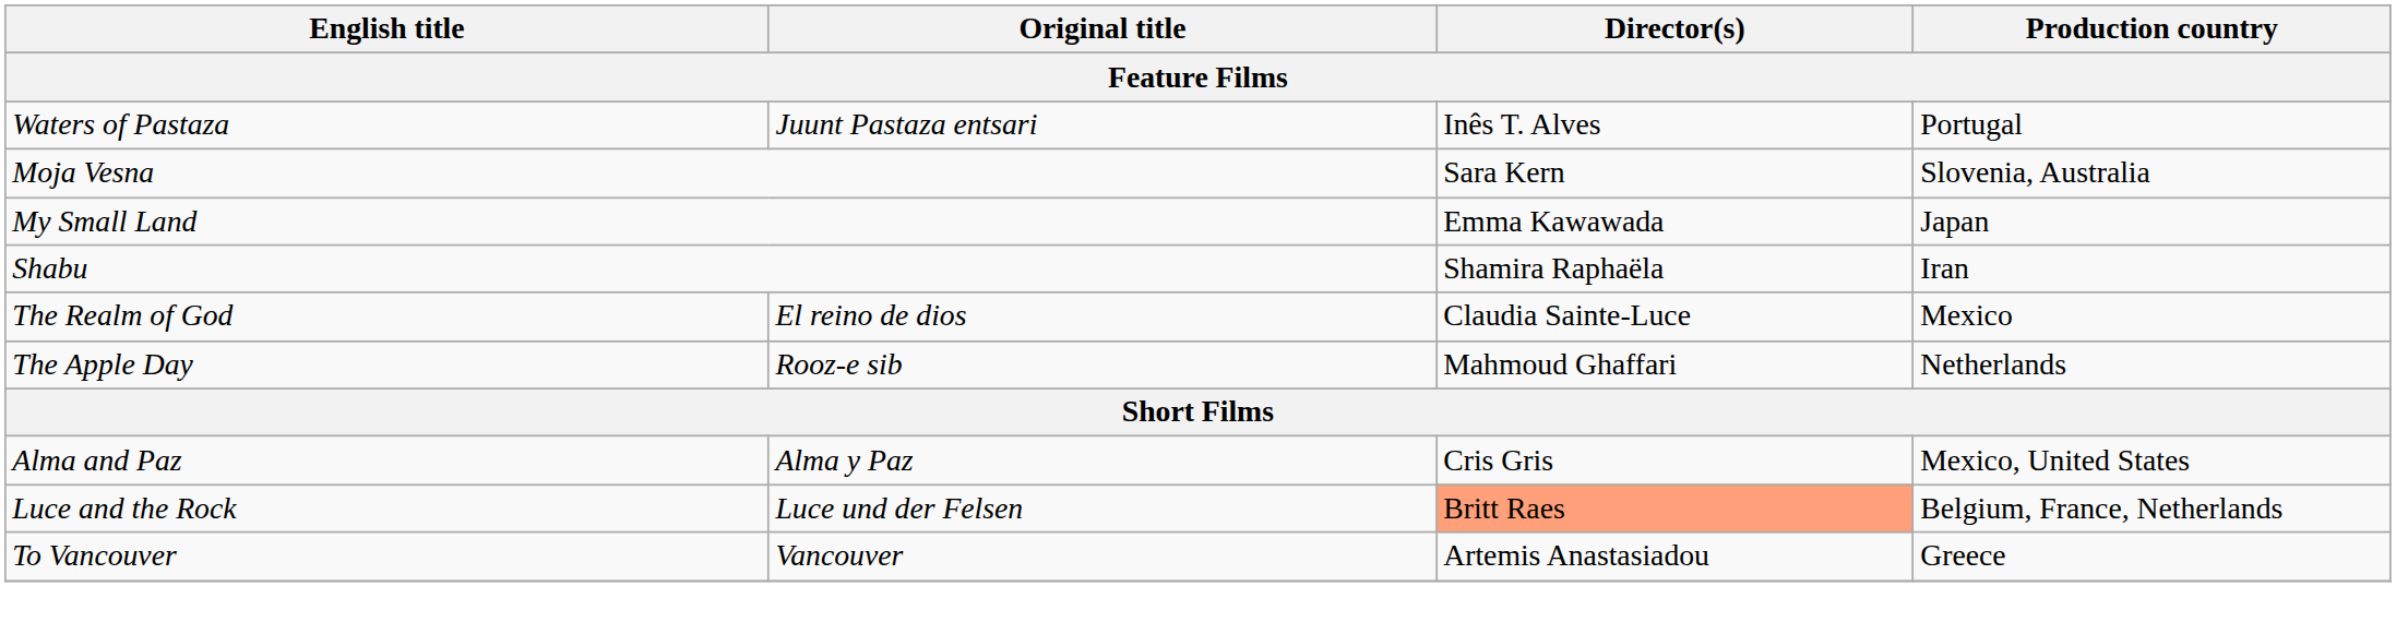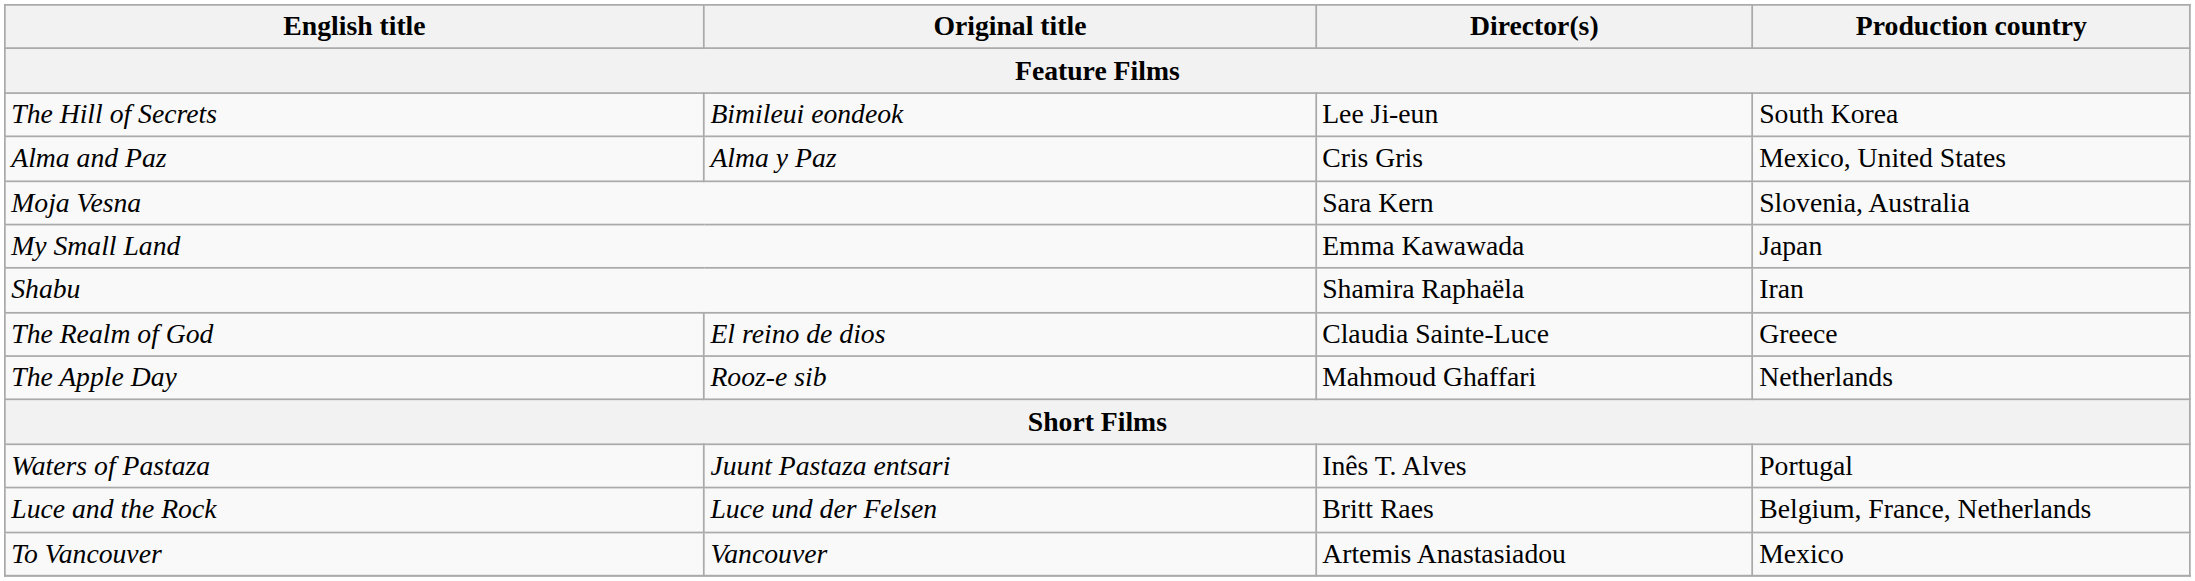+ row: The Hill of Secrets | Bimileui eondeok | Lee Ji-eun | South Korea
rows swapped: Waters of Pastaza <-> Alma and Paz
The Realm of God | Production country: Mexico -> Greece
Luce and the Rock | Director(s): lightsalmon background -> no background
To Vancouver | Production country: Greece -> Mexico
